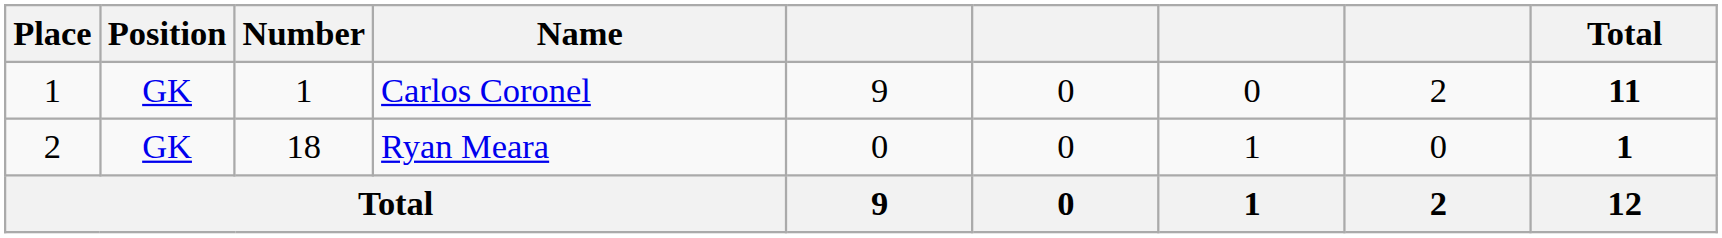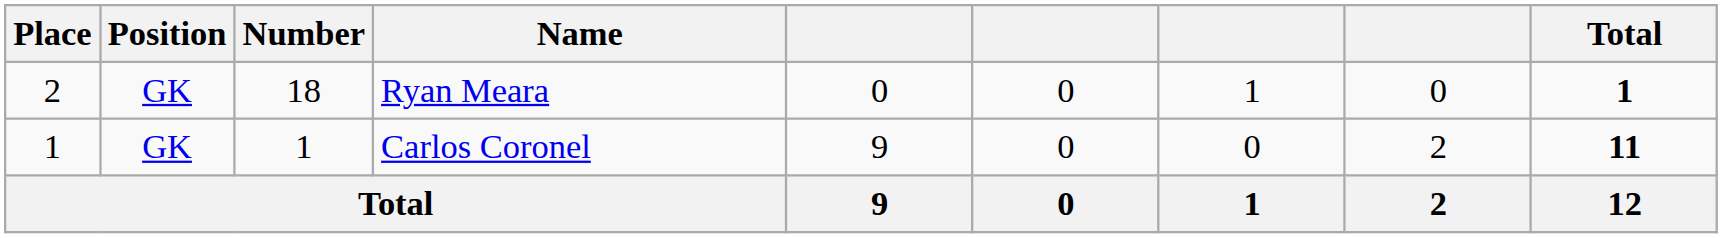rows swapped: Carlos Coronel <-> Ryan Meara
